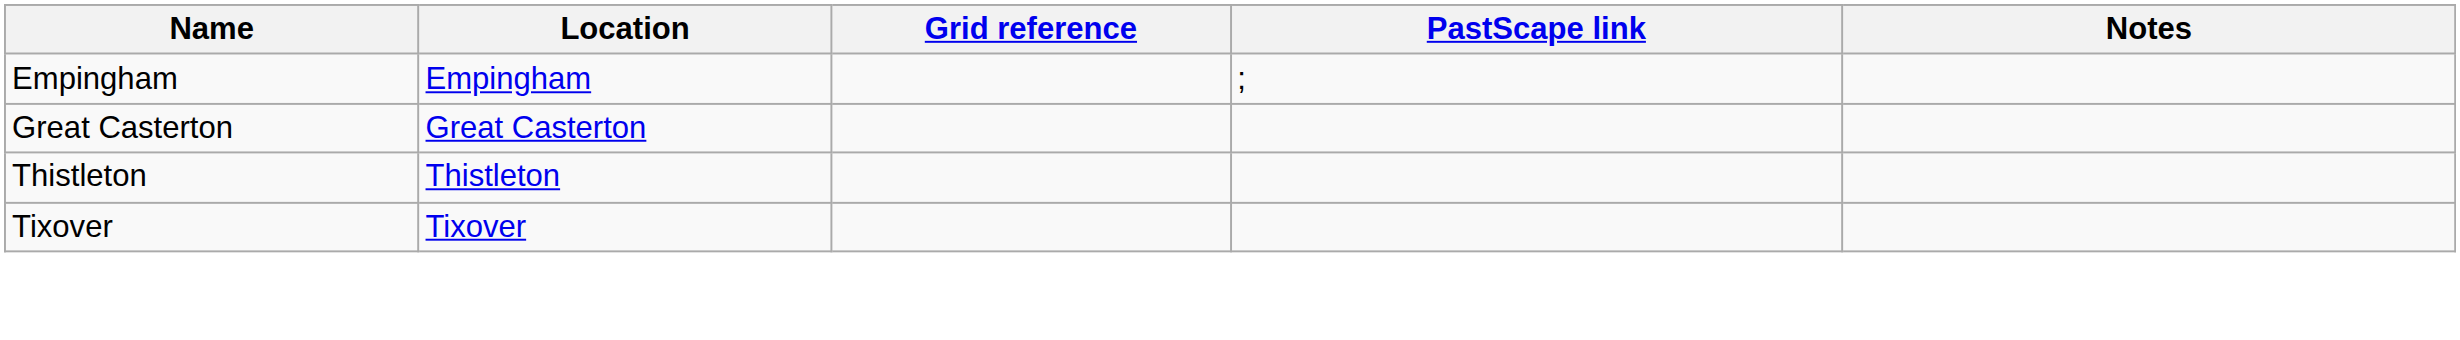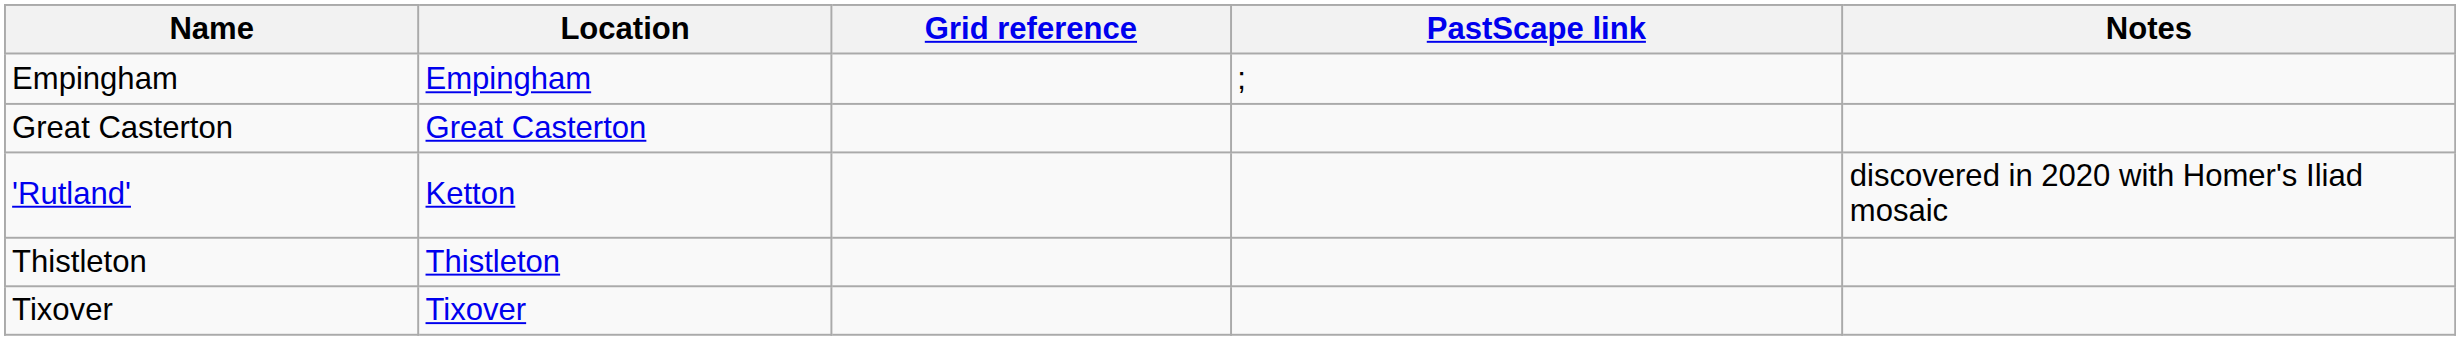+ row: 'Rutland' | Ketton | discovered in 2020 with Homer's Iliad mosaic
